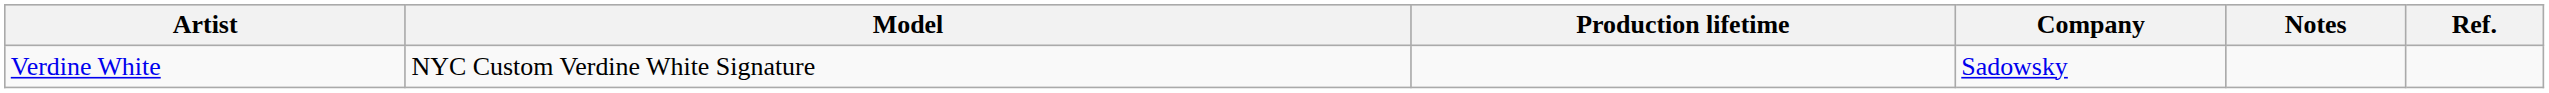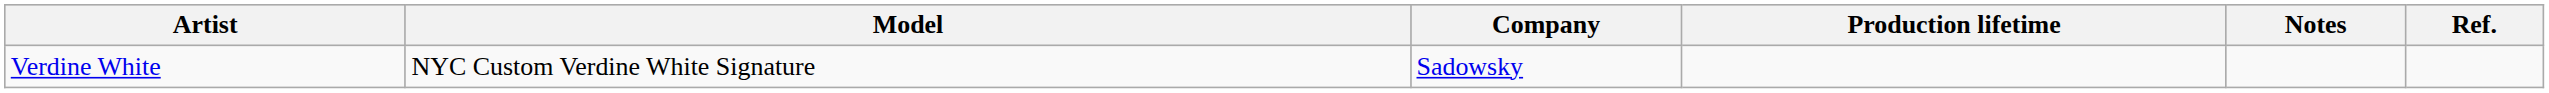columns swapped: Company <-> Production lifetime
